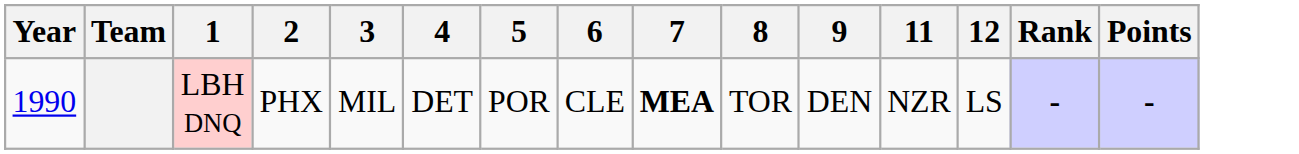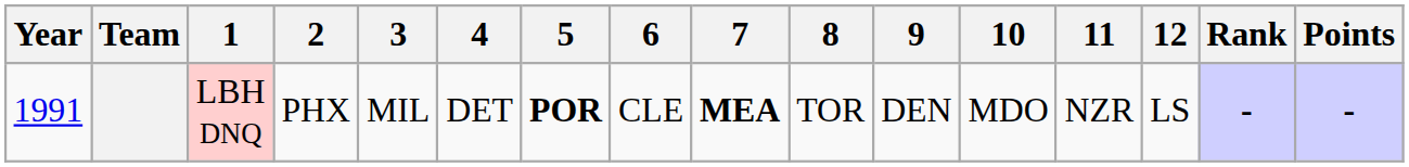+ column: 10 | MDO
LBH DNQ | Year: 1990 -> 1991
LBH DNQ | 5: normal -> bold
